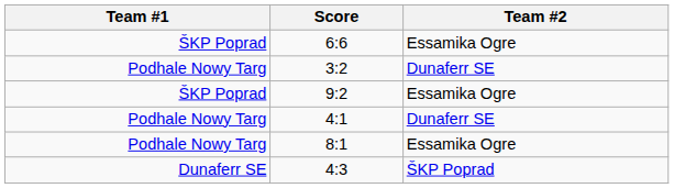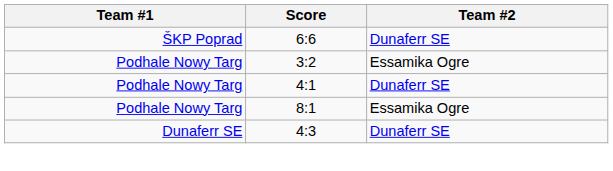6:6 | Team #2: Essamika Ogre -> Dunaferr SE
3:2 | Team #2: Dunaferr SE -> Essamika Ogre
- row: ŠKP Poprad | 9:2 | Essamika Ogre
4:3 | Team #2: ŠKP Poprad -> Dunaferr SE
